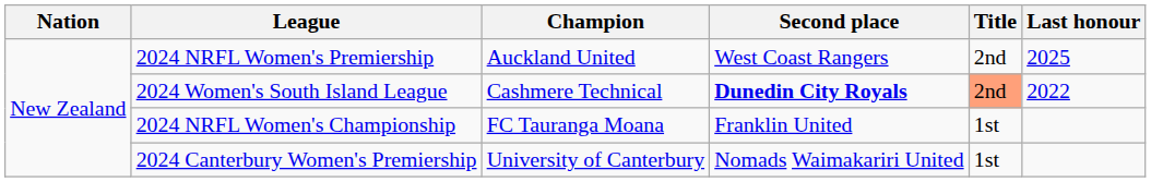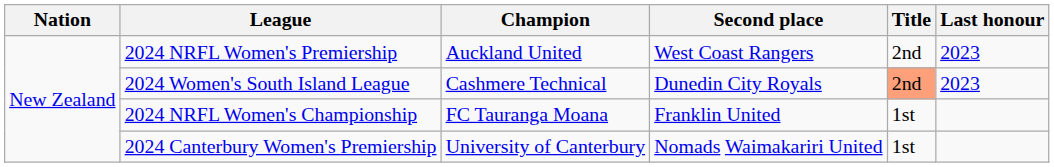2024 NRFL Women's Premiership | Last honour: 2025 -> 2023
2024 Women's South Island League | Second place: bold -> normal
2024 Women's South Island League | Last honour: 2022 -> 2023
